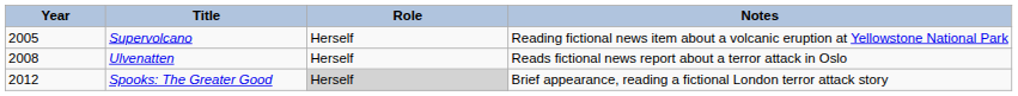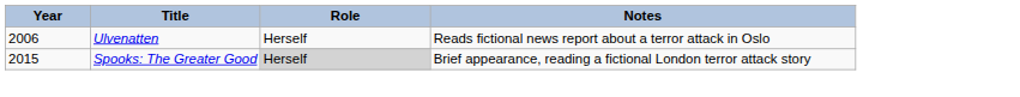- row: 2005 | Supervolcano | Herself | Reading fictional news item about a volcanic eruption at Yellowstone National Park
Ulvenatten | Year: 2008 -> 2006
Spooks: The Greater Good | Year: 2012 -> 2015
